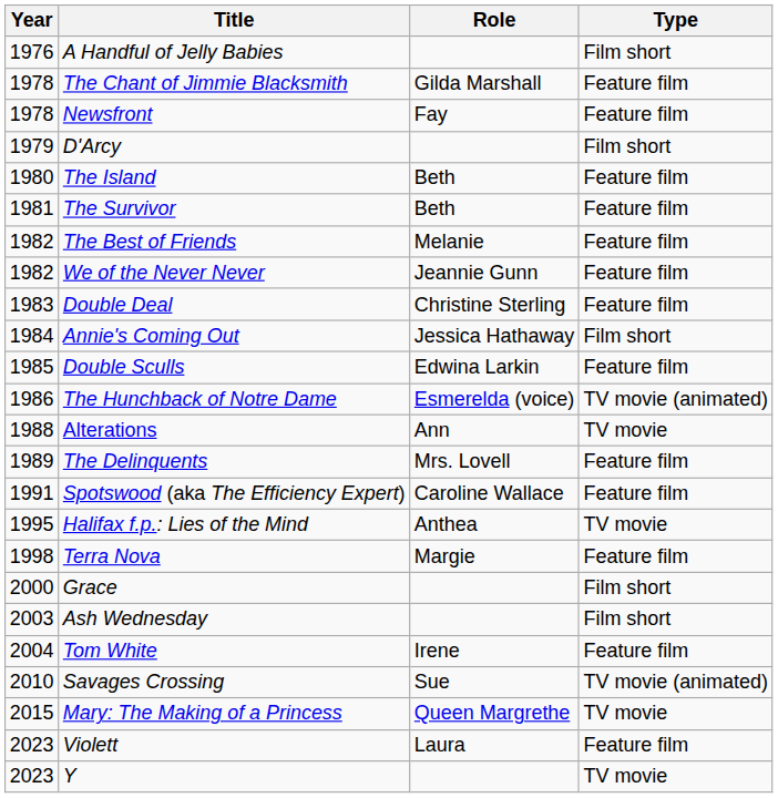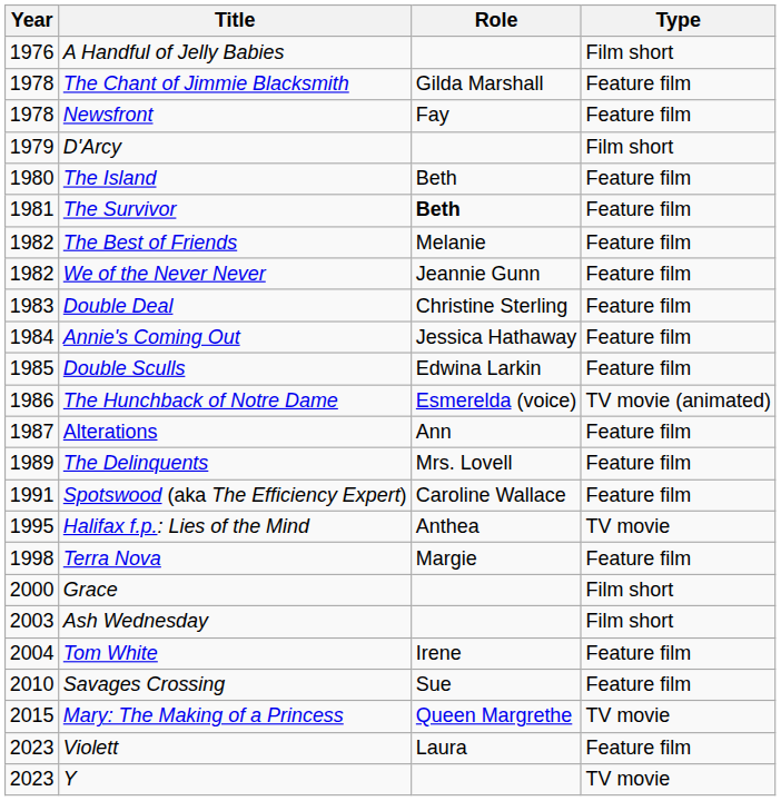The Survivor | Role: normal -> bold
Annie's Coming Out | Type: Film short -> Feature film
Alterations | Year: 1988 -> 1987
Alterations | Type: TV movie -> Feature film
Savages Crossing | Type: TV movie (animated) -> Feature film
